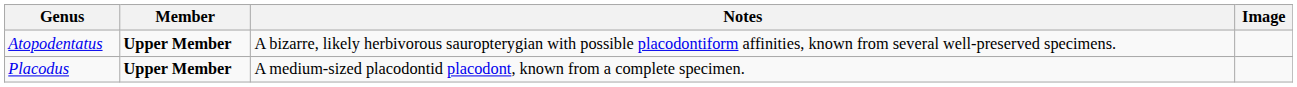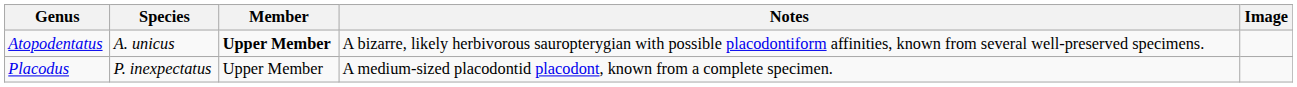+ column: Species | A. unicus | P. inexpectatus
Placodus | Member: bold -> normal
